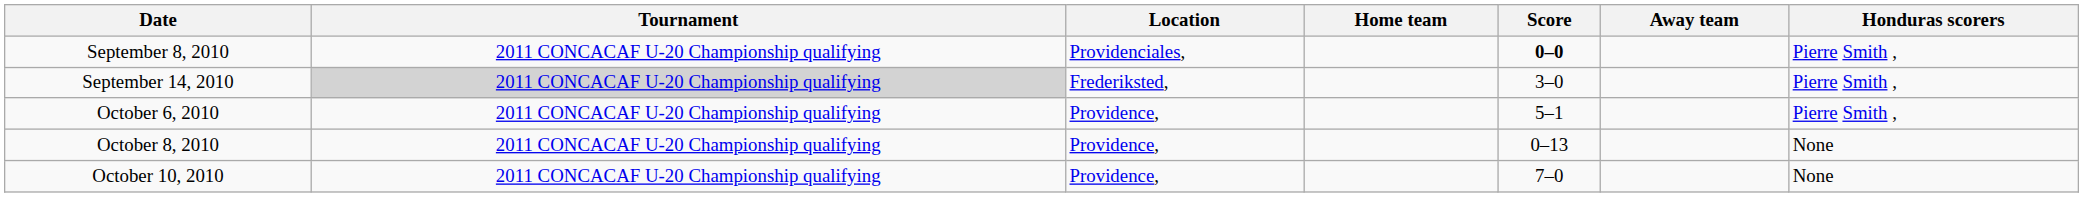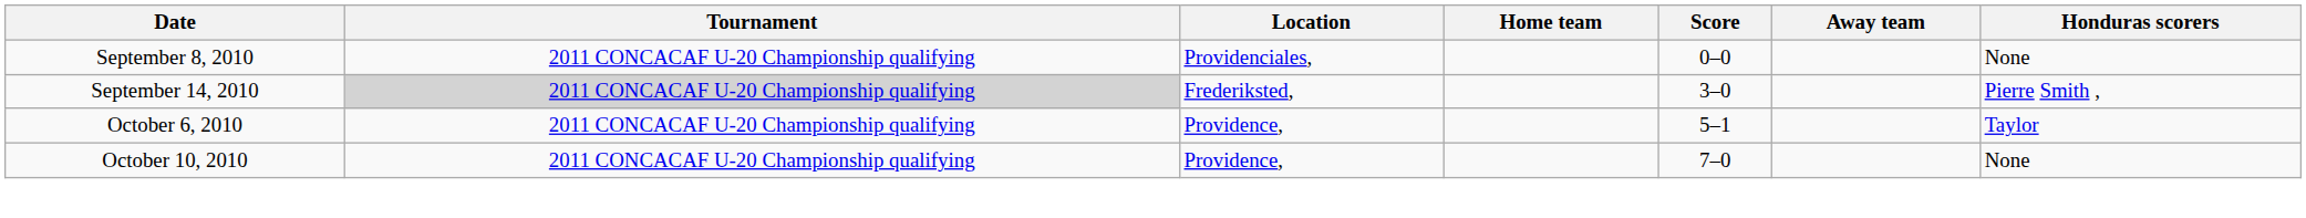September 8, 2010 | Score: bold -> normal
September 8, 2010 | Honduras scorers: Pierre Smith , -> None
October 6, 2010 | Honduras scorers: Pierre Smith , -> Taylor
- row: October 8, 2010 | 2011 CONCACAF U-20 Championship qualifying | Providence, | 0–13 | None
